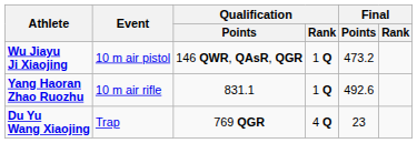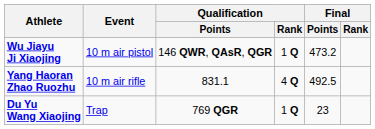Yang Haoran Zhao Ruozhu | Qualification / Rank: 1 Q -> 4 Q
Yang Haoran Zhao Ruozhu | Final / Points: 492.6 -> 492.5
Du Yu Wang Xiaojing | Qualification / Rank: 4 Q -> 1 Q
